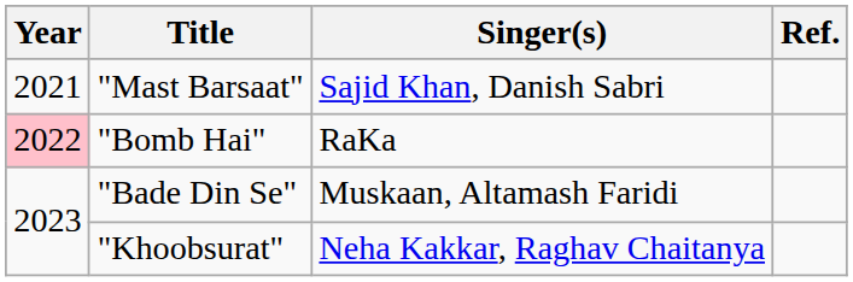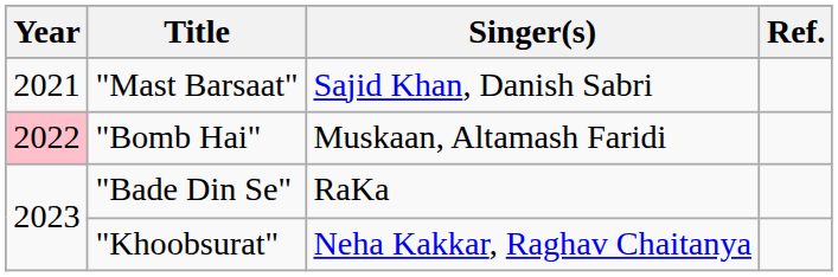"Bomb Hai" | Singer(s): RaKa -> Muskaan, Altamash Faridi
"Bade Din Se" | Singer(s): Muskaan, Altamash Faridi -> RaKa
